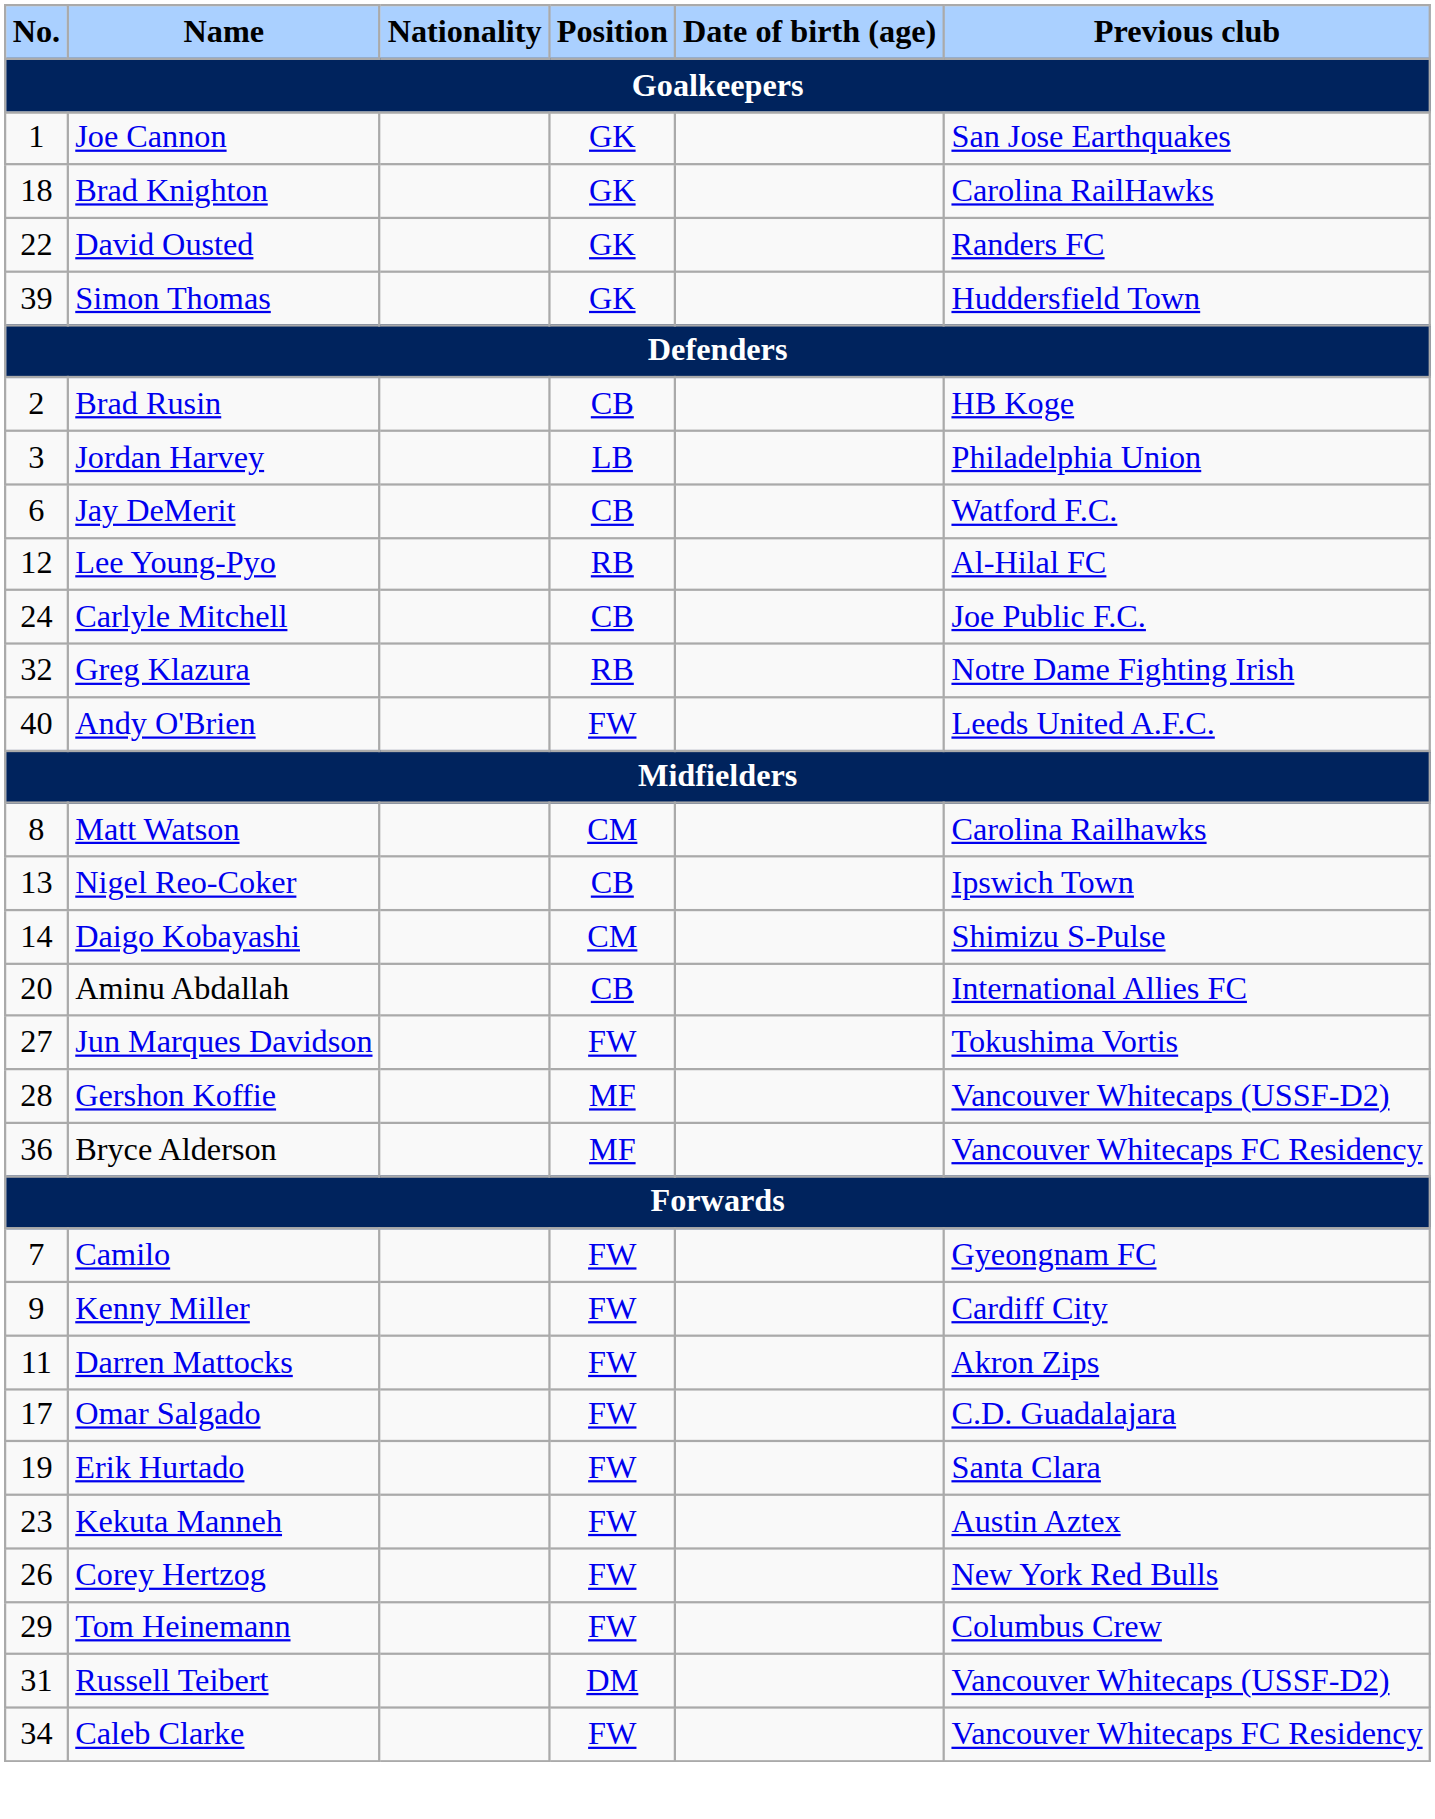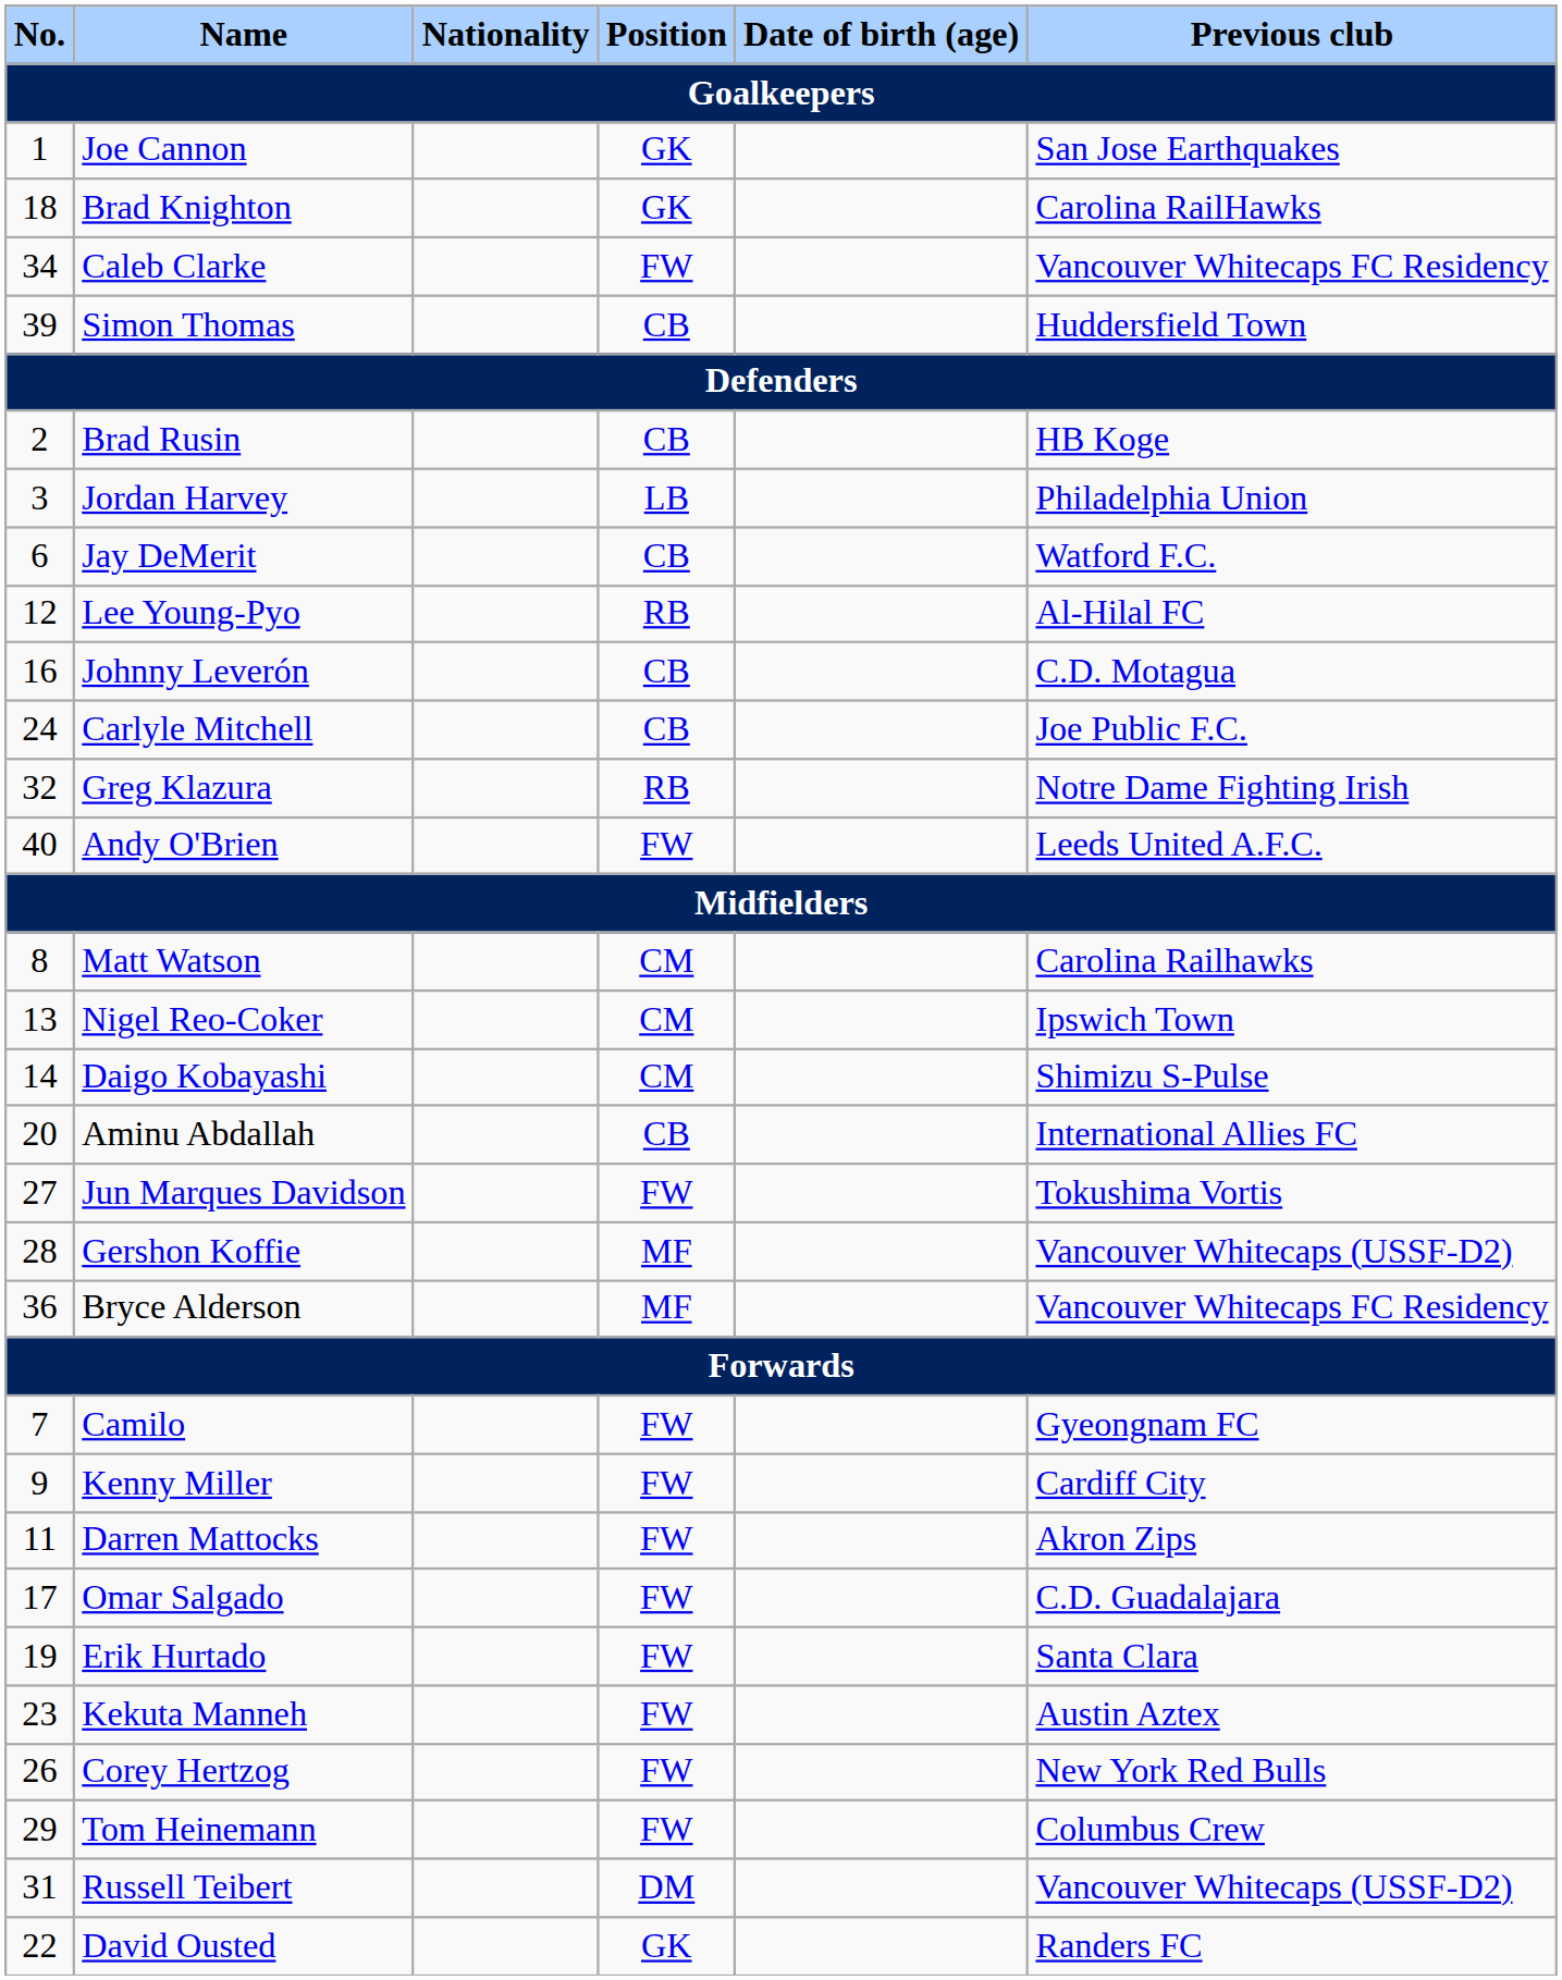rows swapped: David Ousted <-> Caleb Clarke
Simon Thomas | Position: GK -> CB
+ row: 16 | Johnny Leverón | CB | C.D. Motagua
Nigel Reo-Coker | Position: CB -> CM
